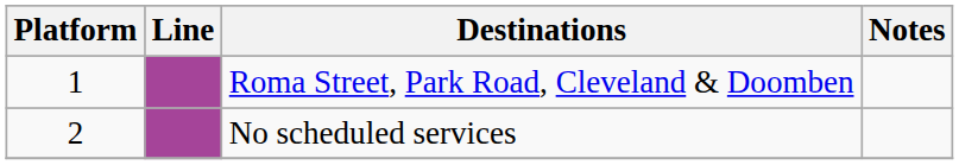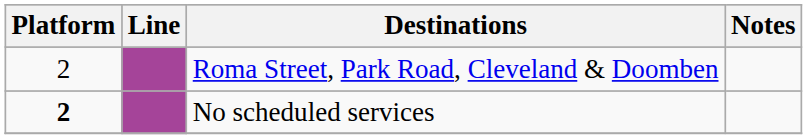Roma Street, Park Road, Cleveland & Doomben | Platform: 1 -> 2
No scheduled services | Platform: normal -> bold
